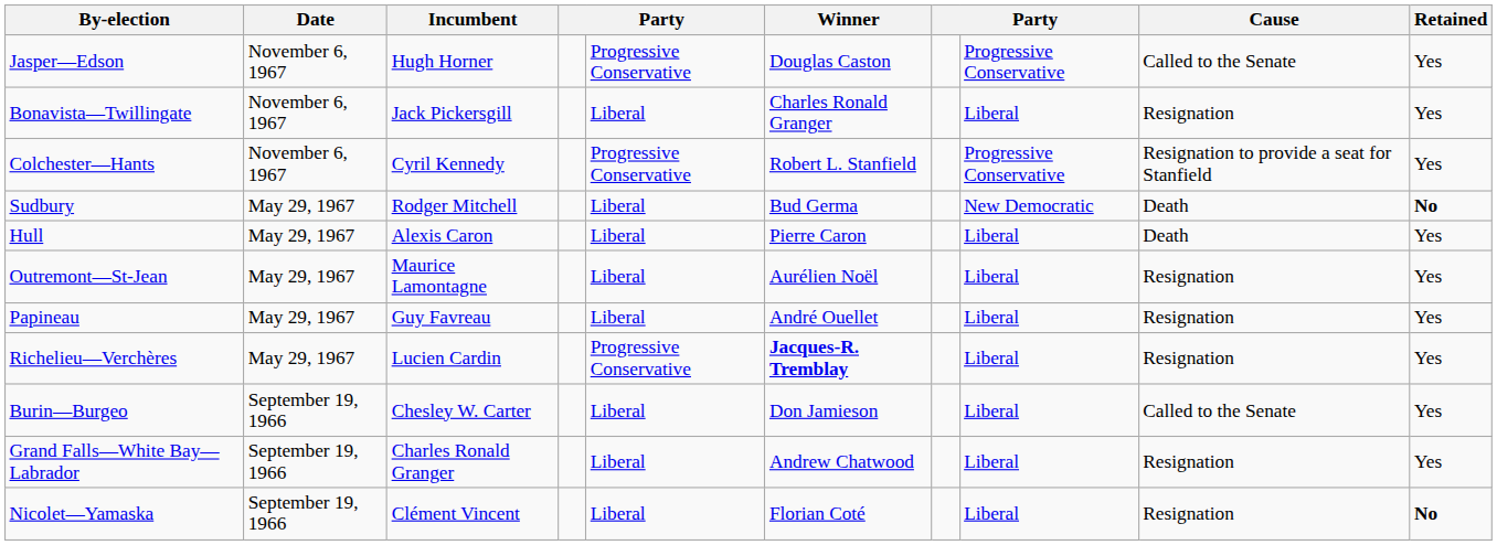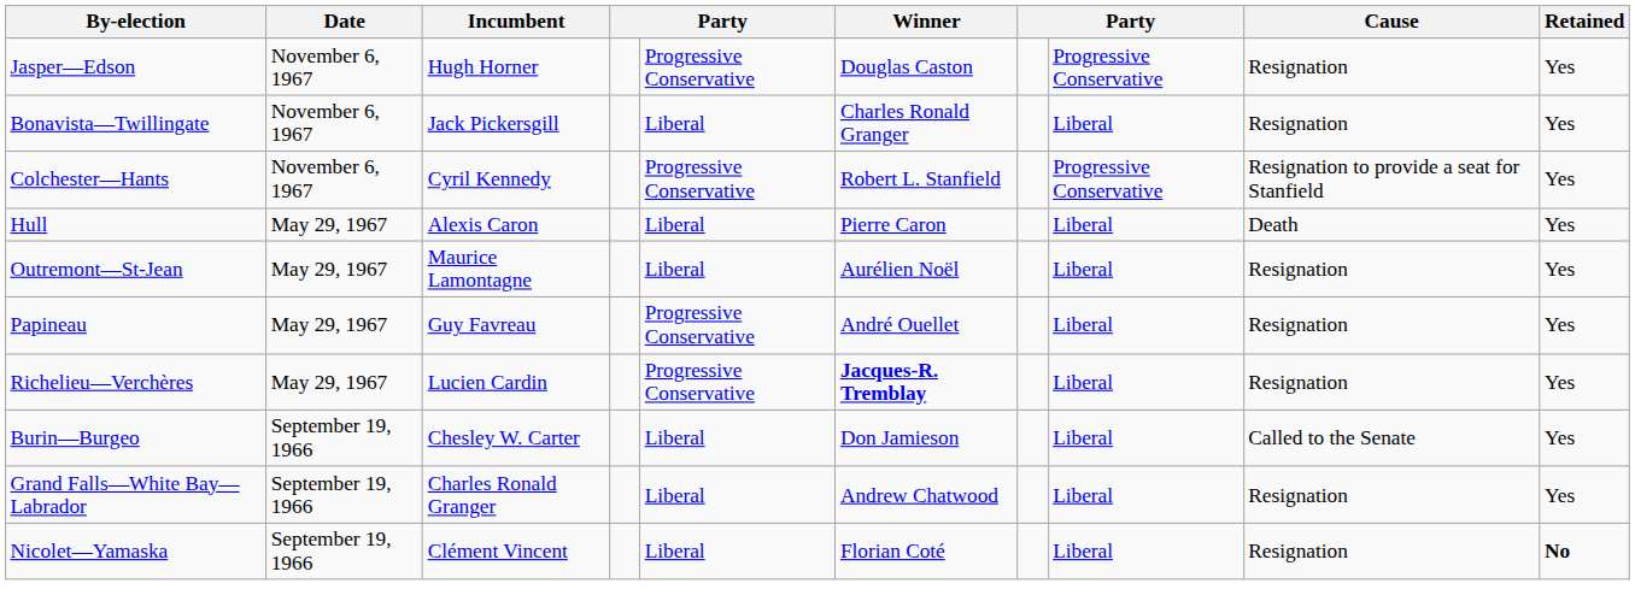Jasper—Edson | Cause: Called to the Senate -> Resignation
- row: Sudbury | May 29, 1967 | Rodger Mitchell | Liberal | Bud Germa | New Democratic | Death | No
Papineau | column 5: Liberal -> Progressive Conservative
